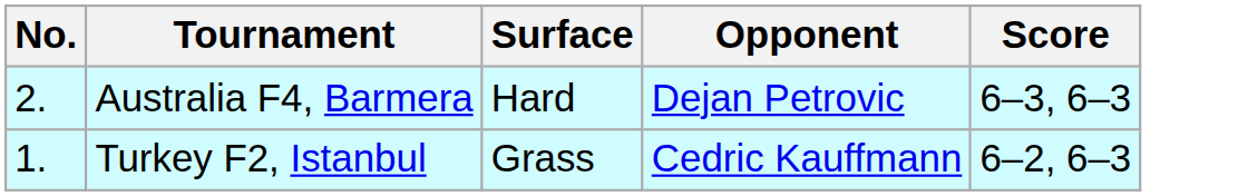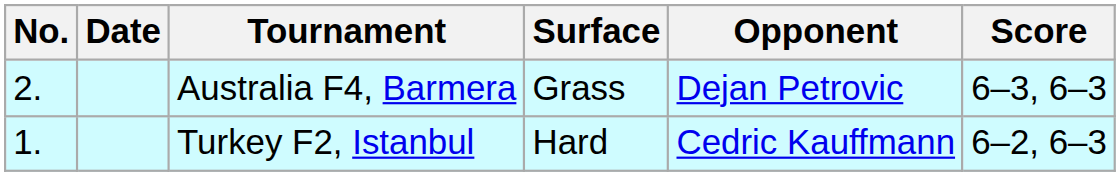+ column: Date
Australia F4, Barmera | Surface: Hard -> Grass
Turkey F2, Istanbul | Surface: Grass -> Hard
